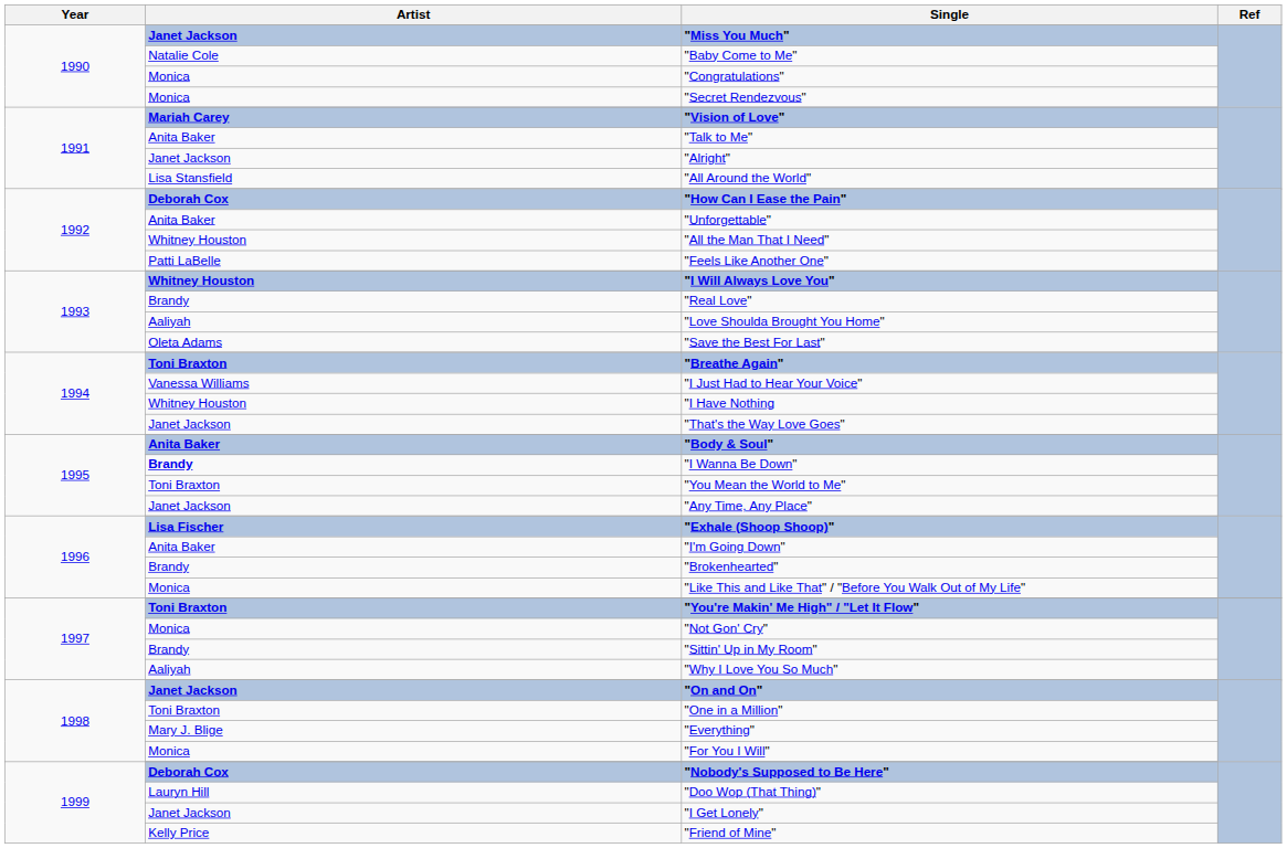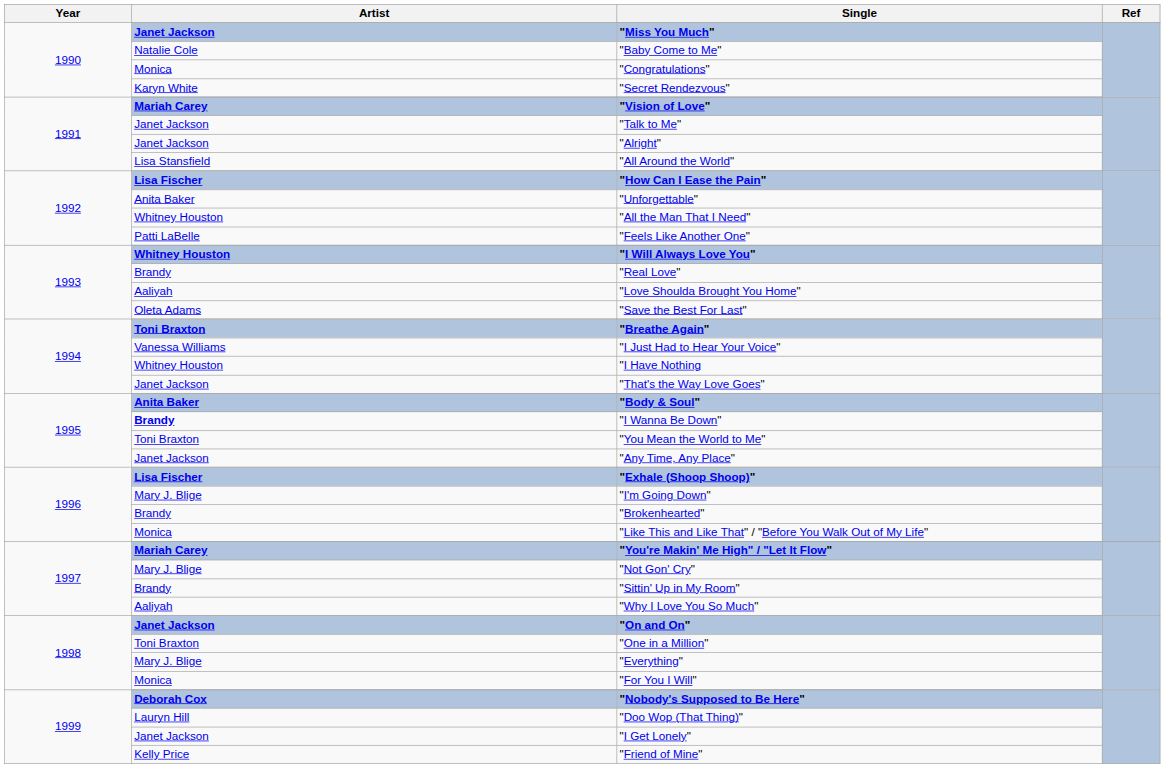"Secret Rendezvous" | Artist: Monica -> Karyn White
"Talk to Me" | Artist: Anita Baker -> Janet Jackson
"How Can I Ease the Pain" | Artist: Deborah Cox -> Lisa Fischer
"I'm Going Down" | Artist: Anita Baker -> Mary J. Blige
"You're Makin' Me High" / "Let It Flow" | Artist: Toni Braxton -> Mariah Carey
"Not Gon' Cry" | Artist: Monica -> Mary J. Blige
